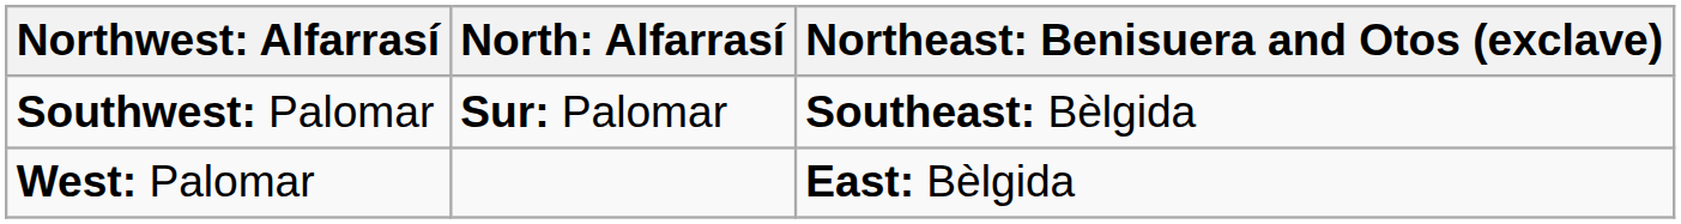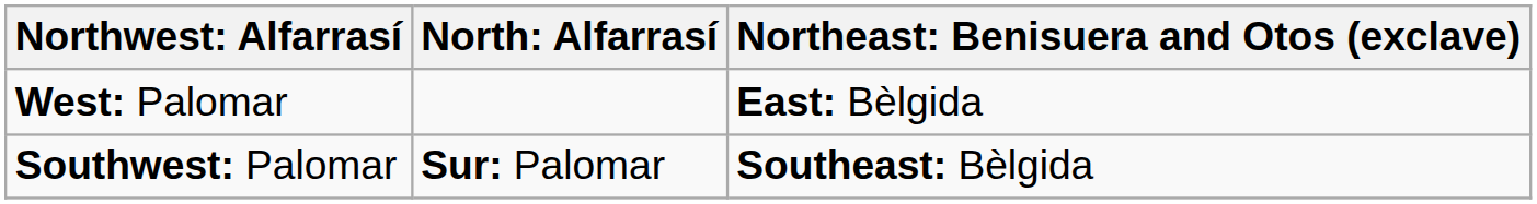rows swapped: West: Palomar <-> Southwest: Palomar
